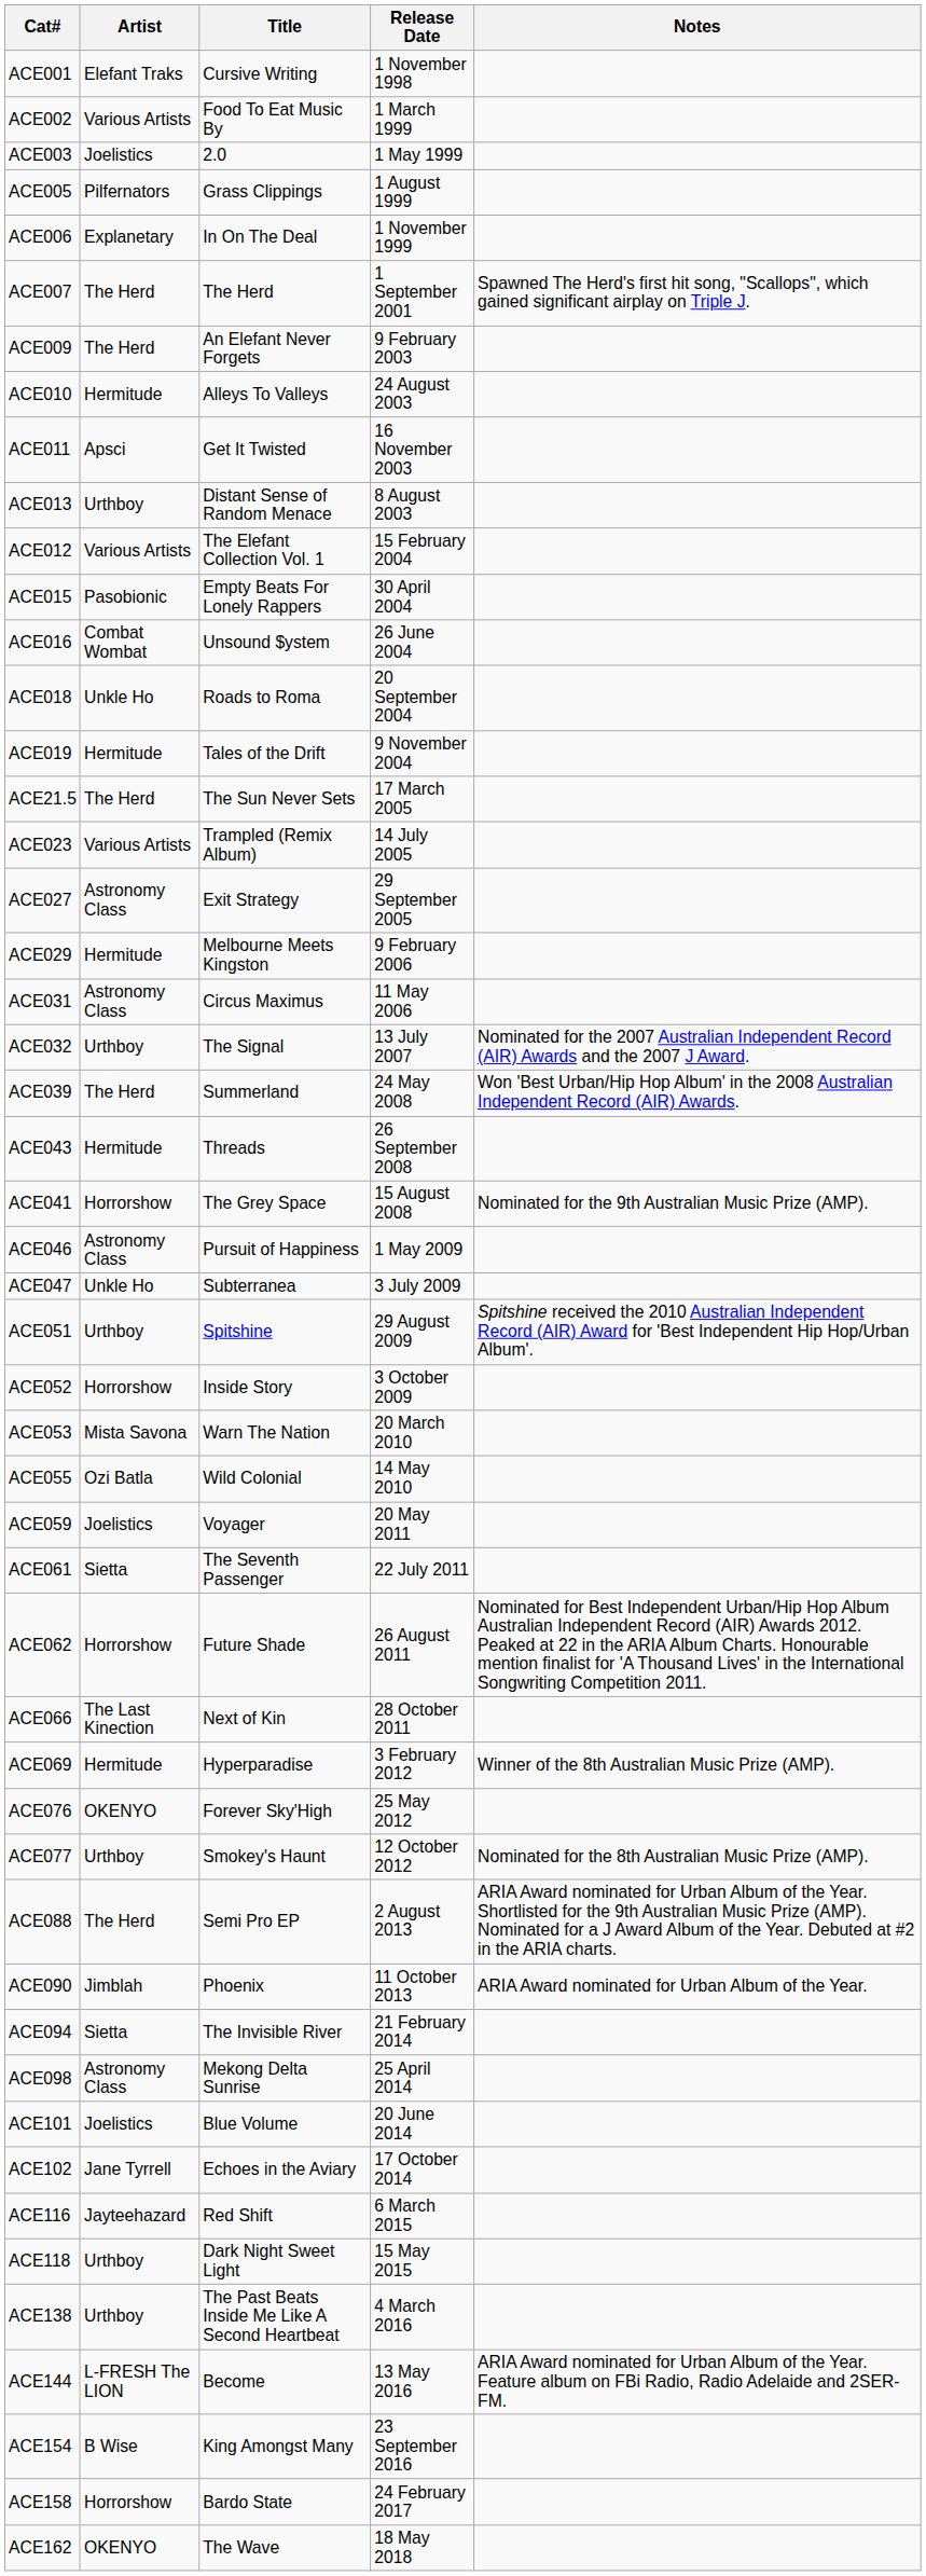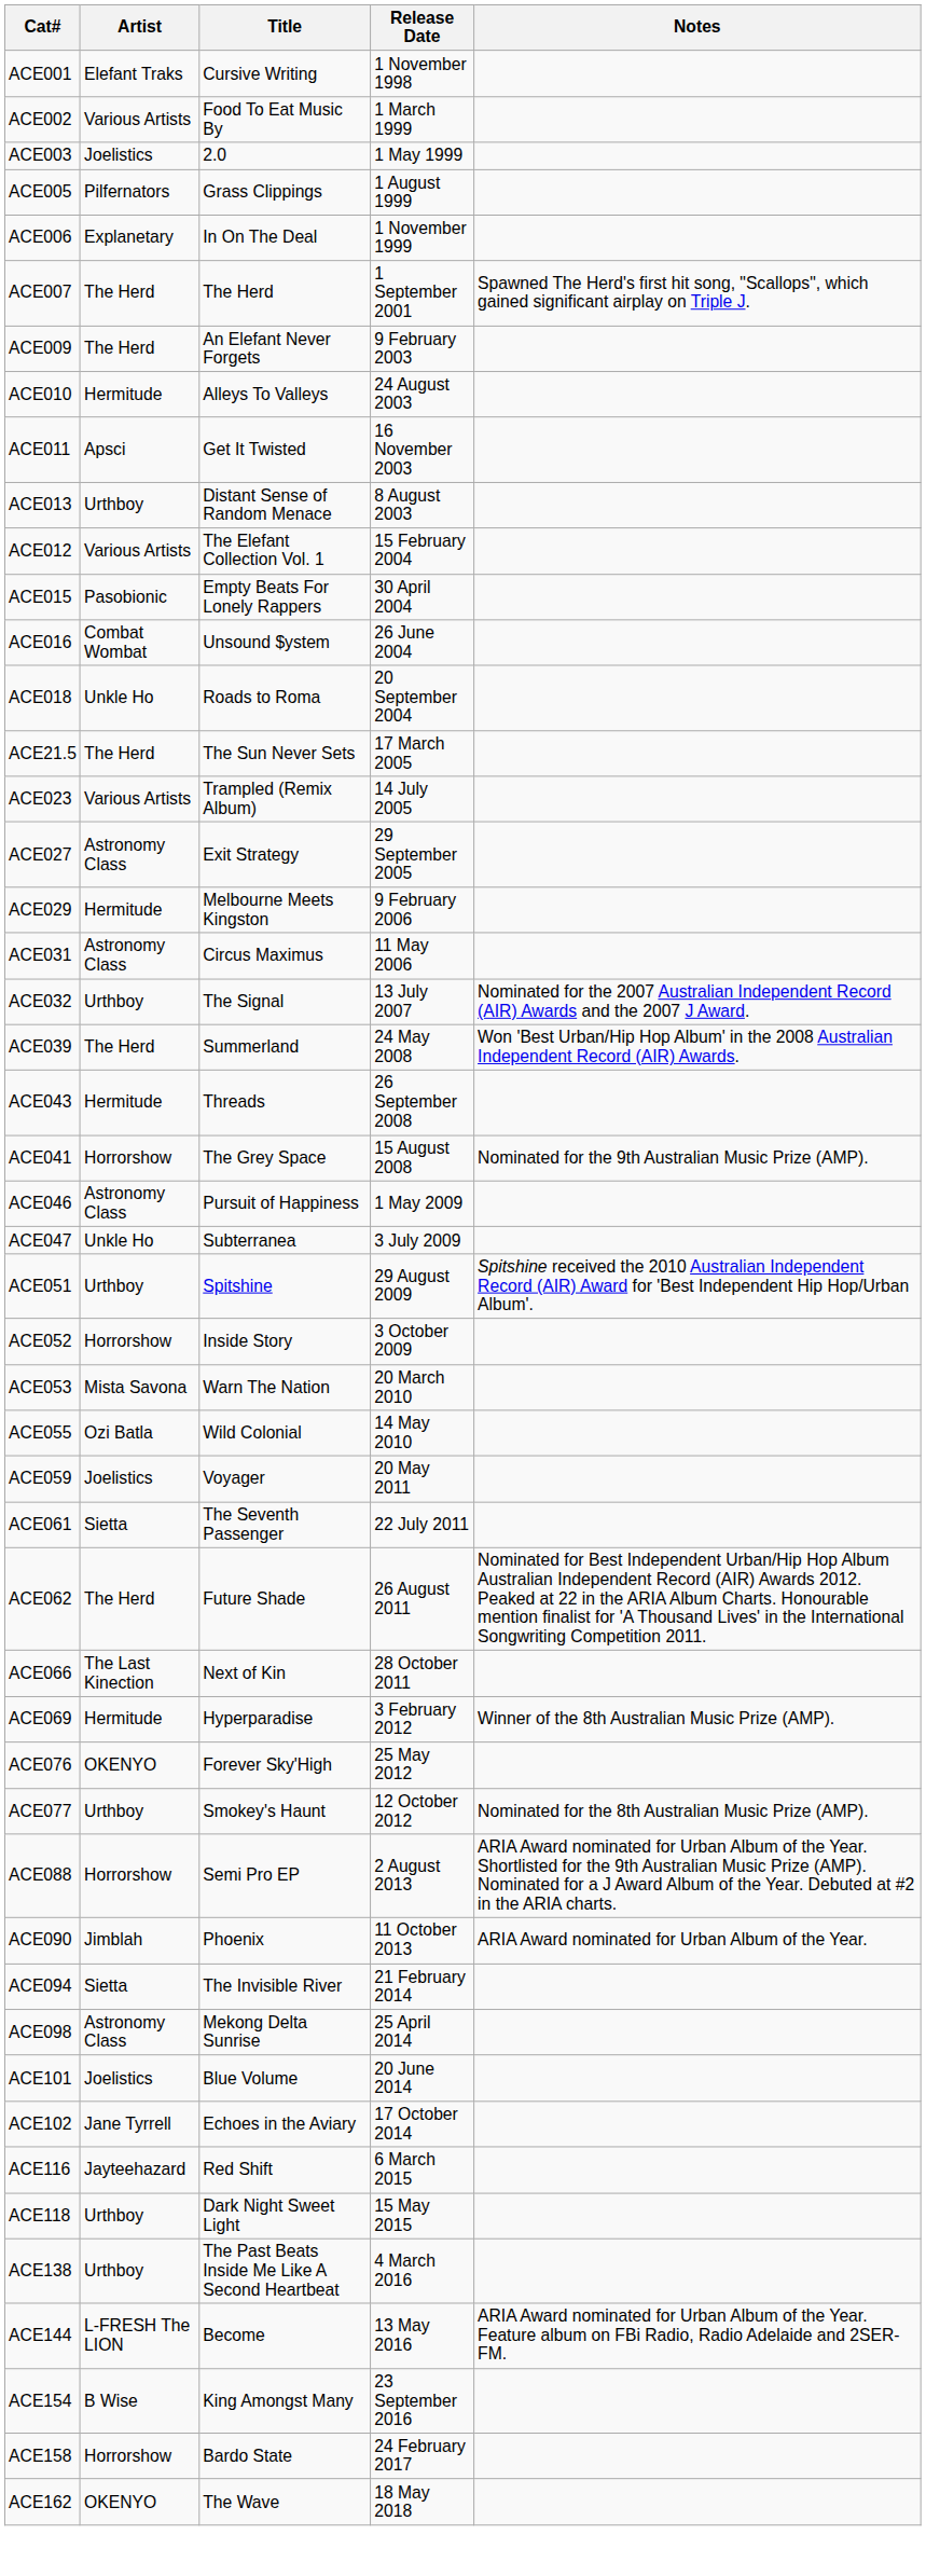- row: ACE019 | Hermitude | Tales of the Drift | 9 November 2004
ACE062 | Artist: Horrorshow -> The Herd
ACE088 | Artist: The Herd -> Horrorshow
